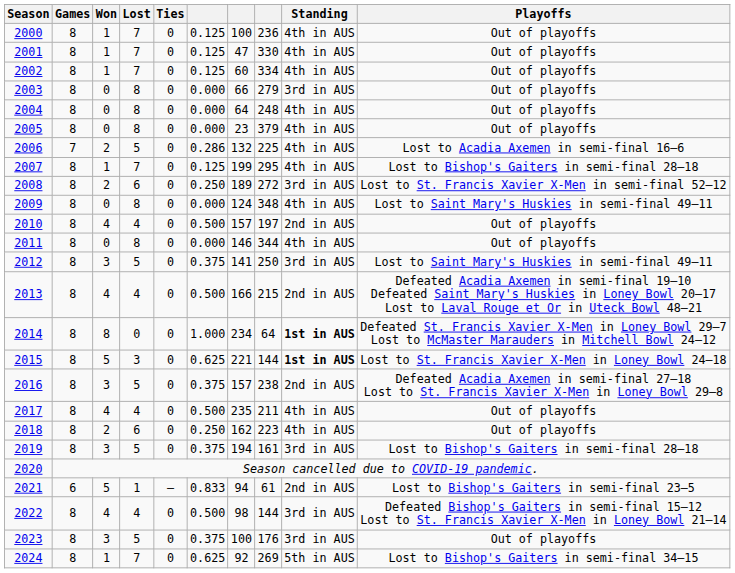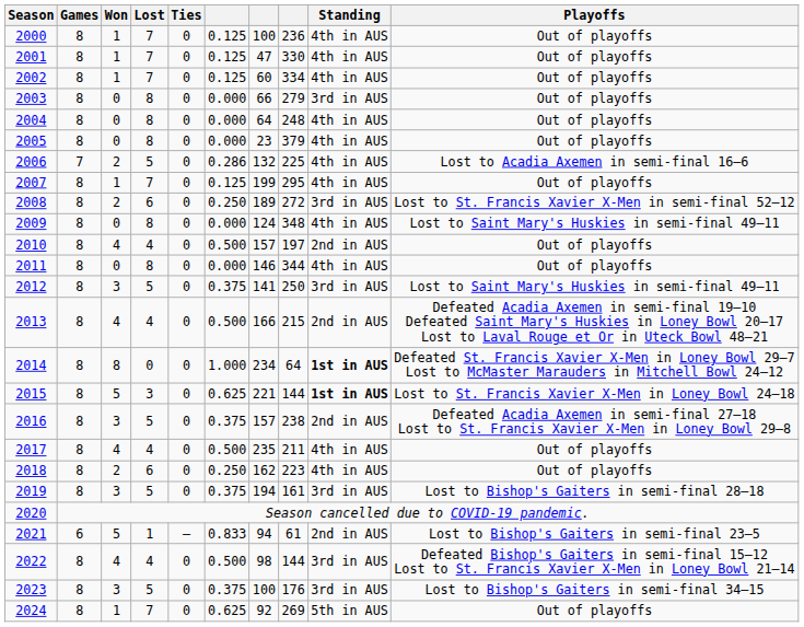2007 | Playoffs: Lost to Bishop's Gaiters in semi-final 28–18 -> Out of playoffs
2023 | Playoffs: Out of playoffs -> Lost to Bishop's Gaiters in semi-final 34–15
2024 | Playoffs: Lost to Bishop's Gaiters in semi-final 34–15 -> Out of playoffs
